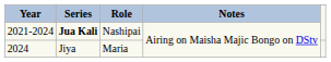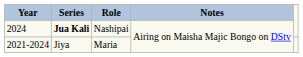Jua Kali | Year: 2021-2024 -> 2024
Jiya | Year: 2024 -> 2021-2024
